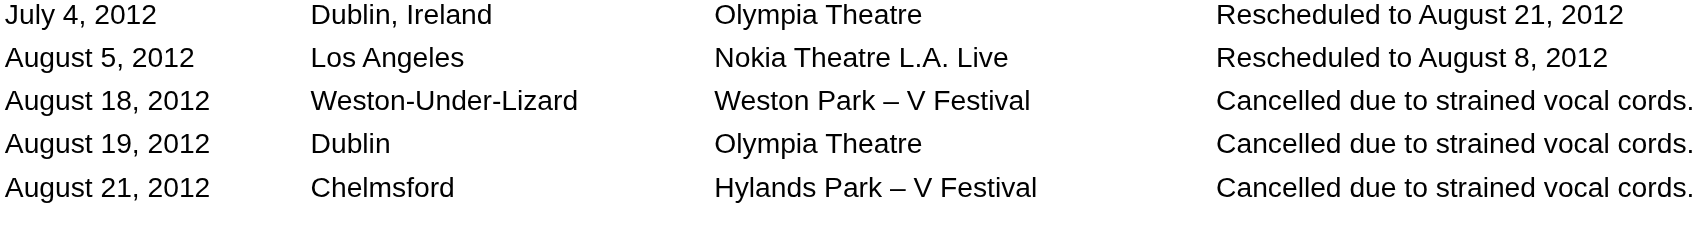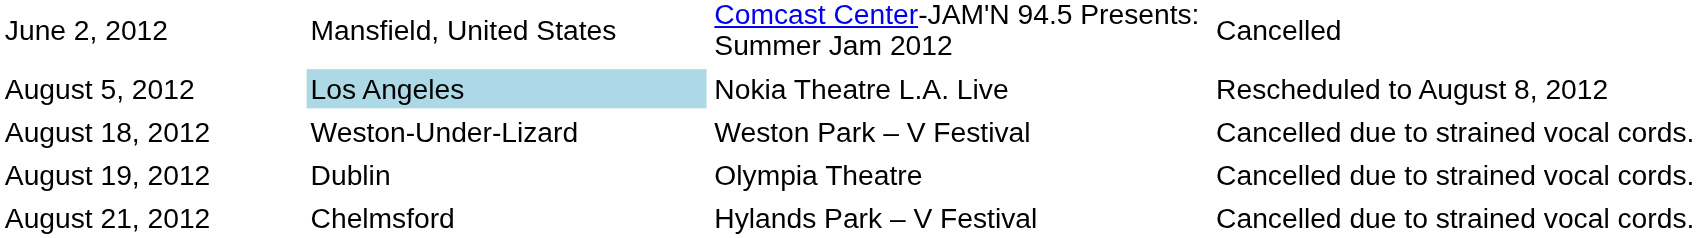+ row: June 2, 2012 | Mansfield, United States | Comcast Center-JAM'N 94.5 Presents: Summer Jam 2012 | Cancelled
- row: July 4, 2012 | Dublin, Ireland | Olympia Theatre | Rescheduled to August 21, 2012
August 5, 2012 | column 2: no background -> lightblue background
